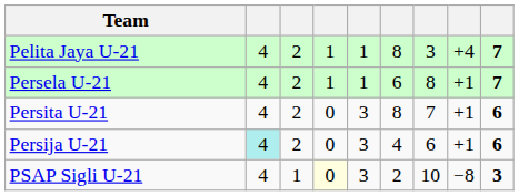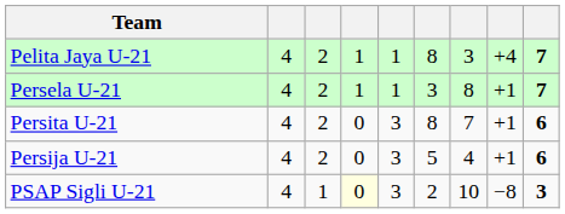Persela U-21 | column 6: 6 -> 3
Persija U-21 | column 2: paleturquoise background -> no background
Persija U-21 | column 6: 4 -> 5
Persija U-21 | column 7: 6 -> 4
